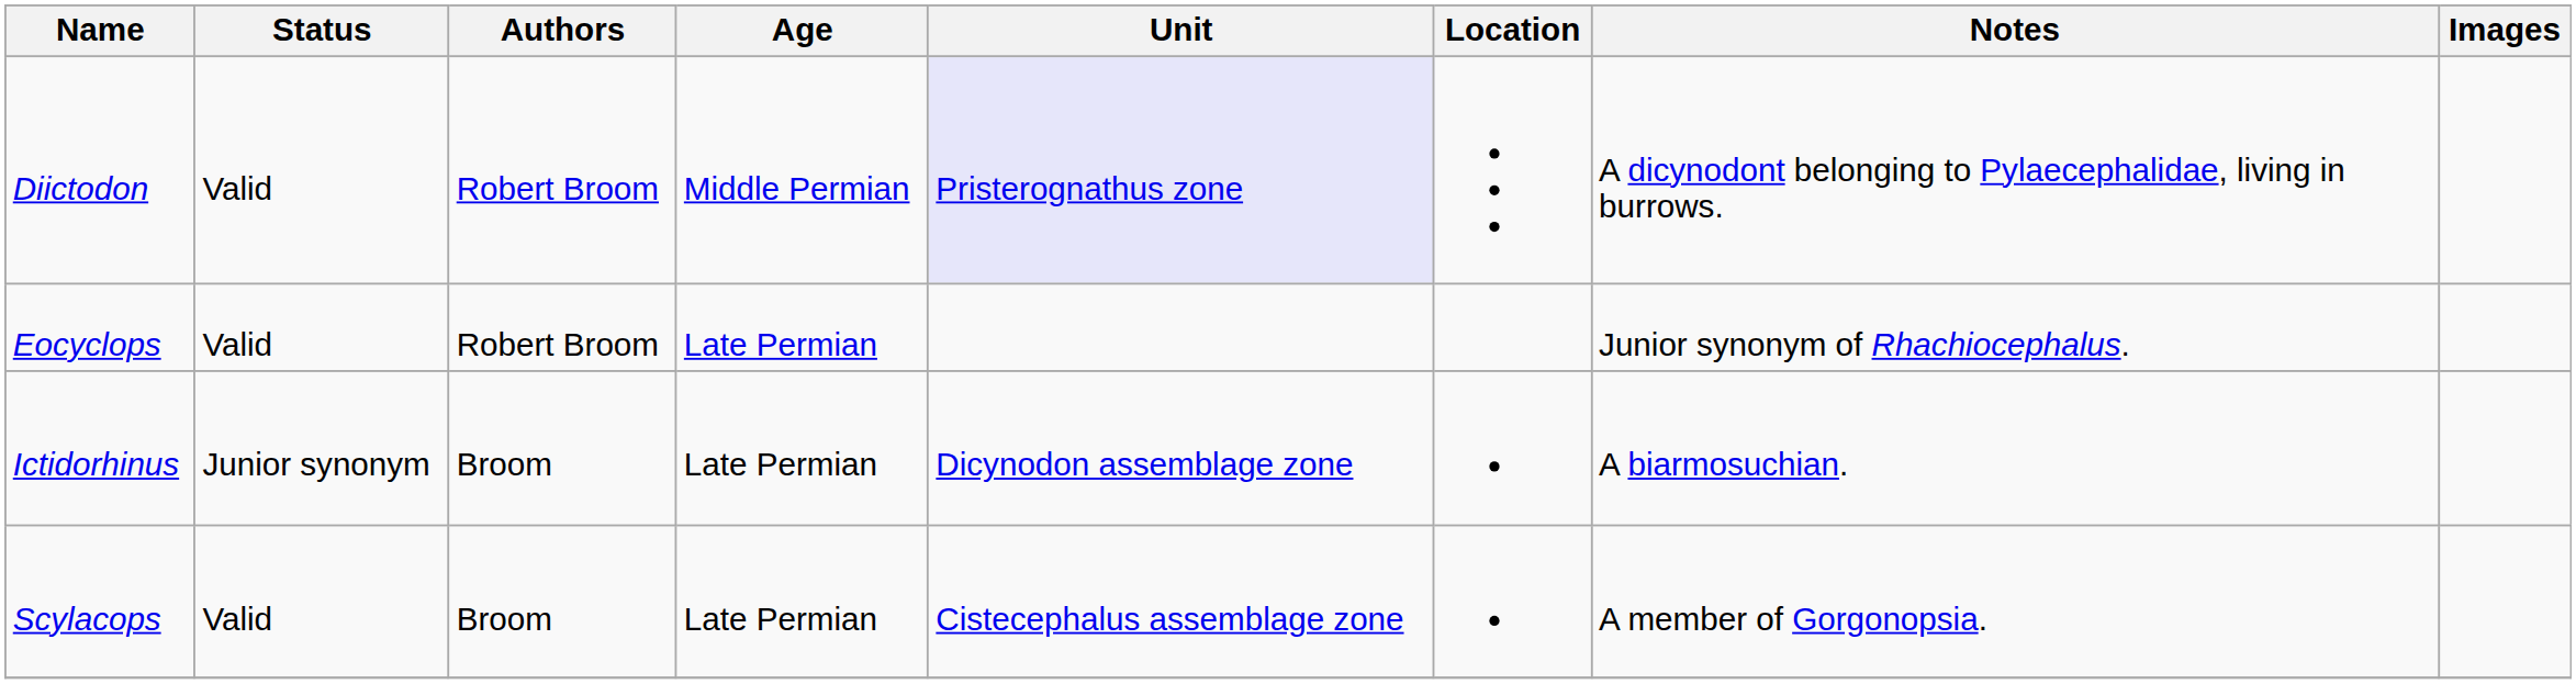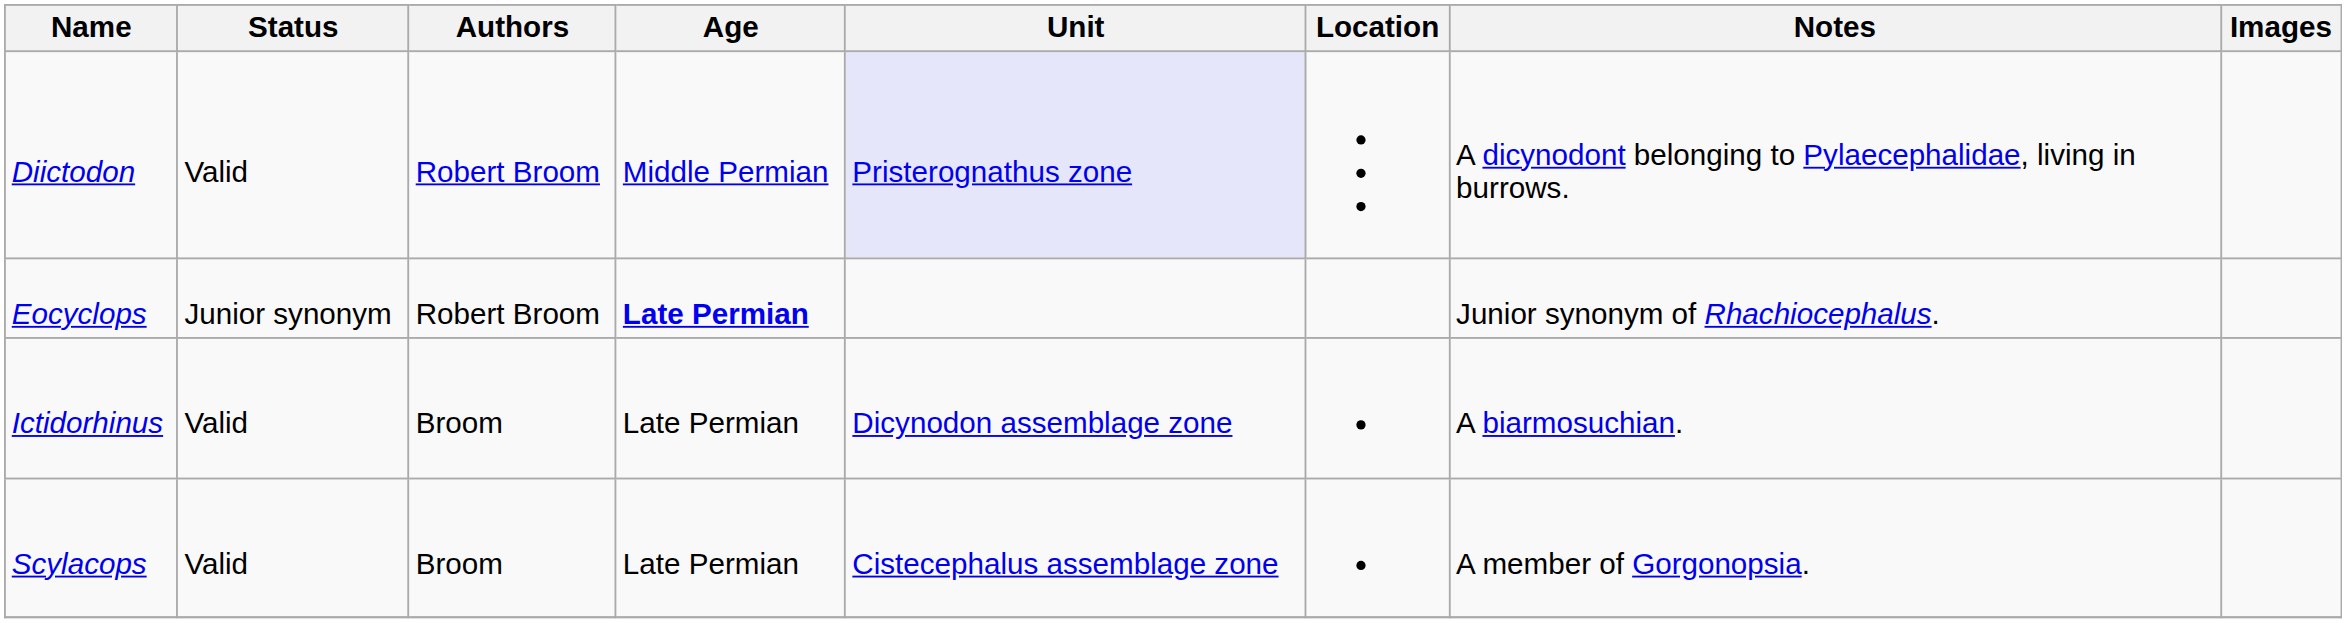Eocyclops | Status: Valid -> Junior synonym
Eocyclops | Age: normal -> bold
Ictidorhinus | Status: Junior synonym -> Valid
